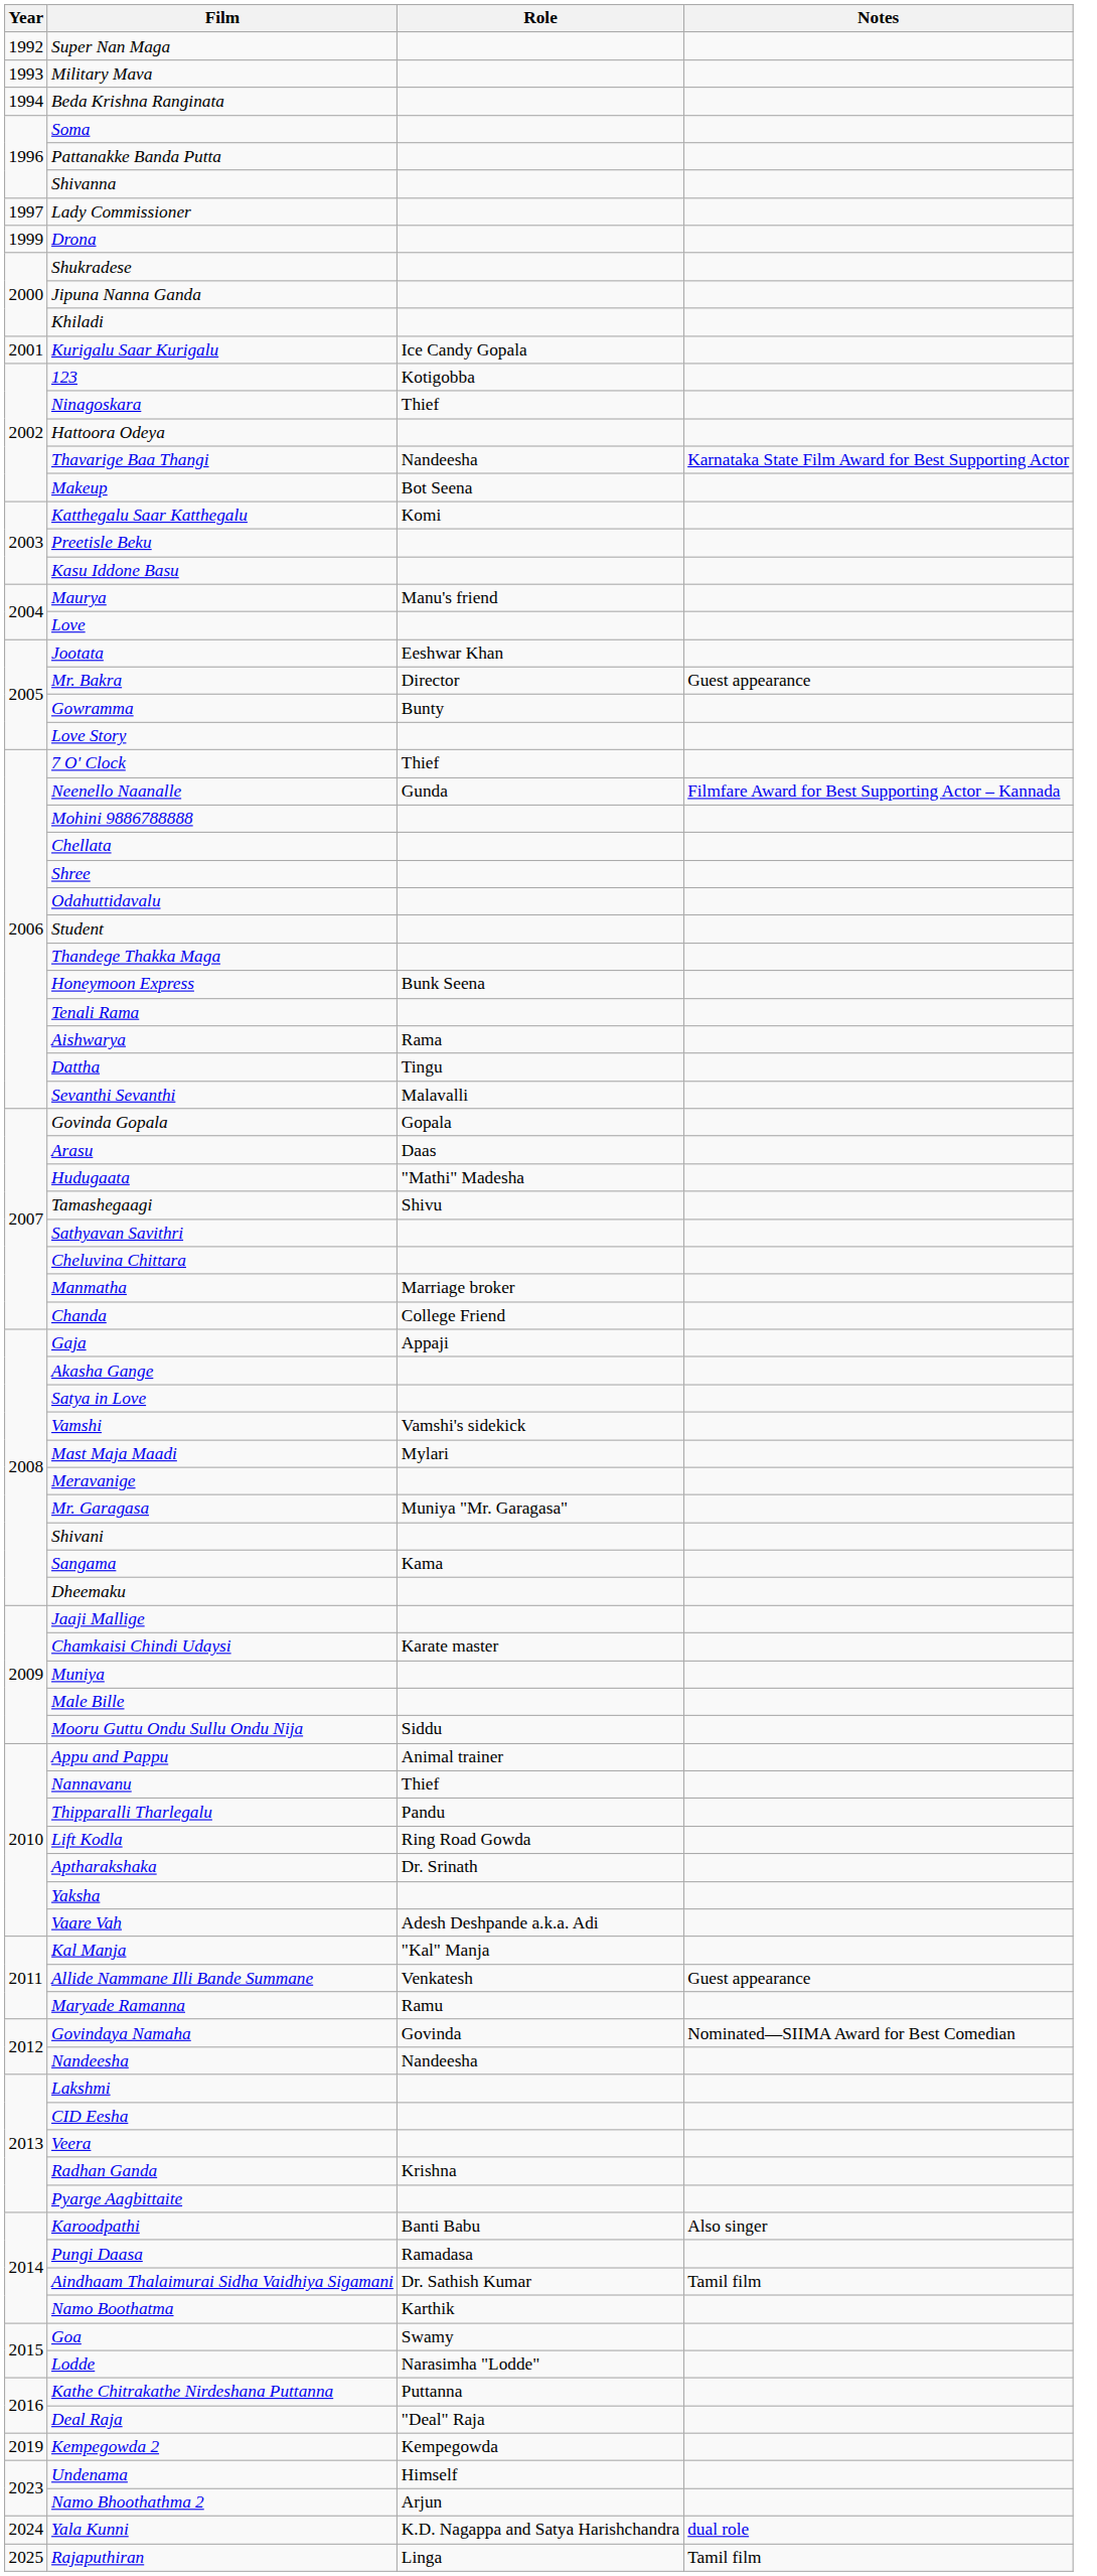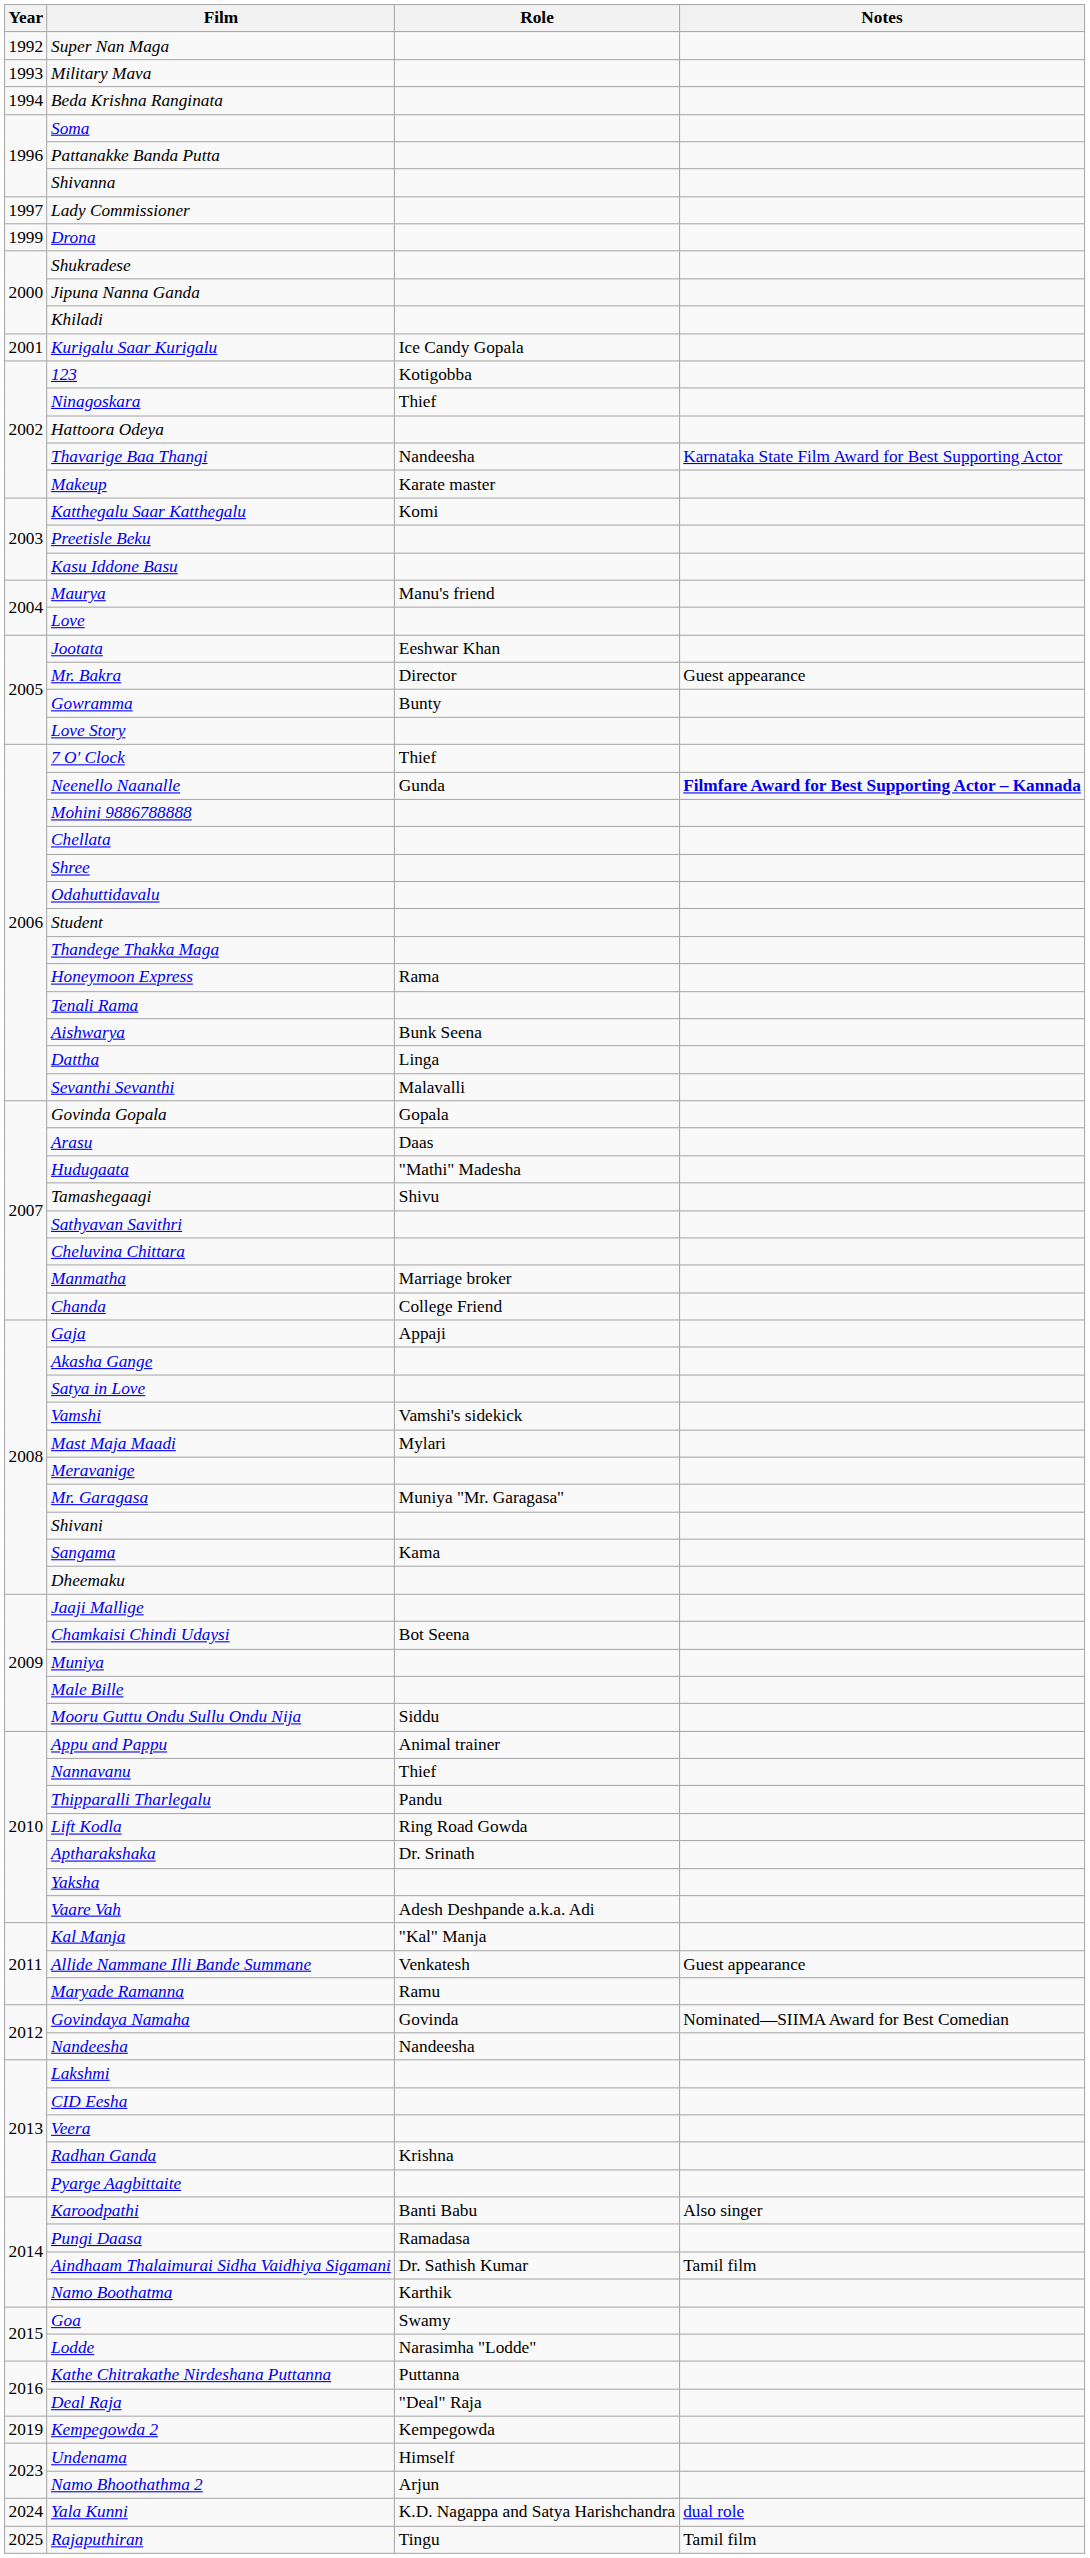Makeup | Role: Bot Seena -> Karate master
Neenello Naanalle | Notes: normal -> bold
Honeymoon Express | Role: Bunk Seena -> Rama
Aishwarya | Role: Rama -> Bunk Seena
Dattha | Role: Tingu -> Linga
Chamkaisi Chindi Udaysi | Role: Karate master -> Bot Seena
Rajaputhiran | Role: Linga -> Tingu
